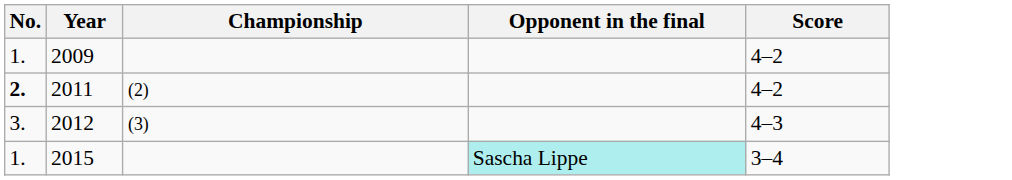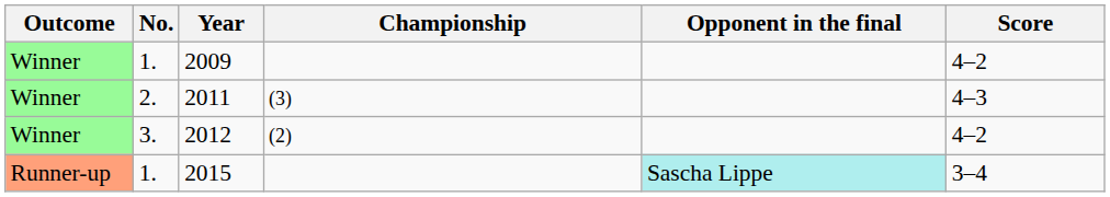+ column: Outcome | Winner | Winner | Winner | Runner-up
2011 | No.: bold -> normal
2011 | Championship: (2) -> (3)
2011 | Score: 4–2 -> 4–3
2012 | Championship: (3) -> (2)
2012 | Score: 4–3 -> 4–2
